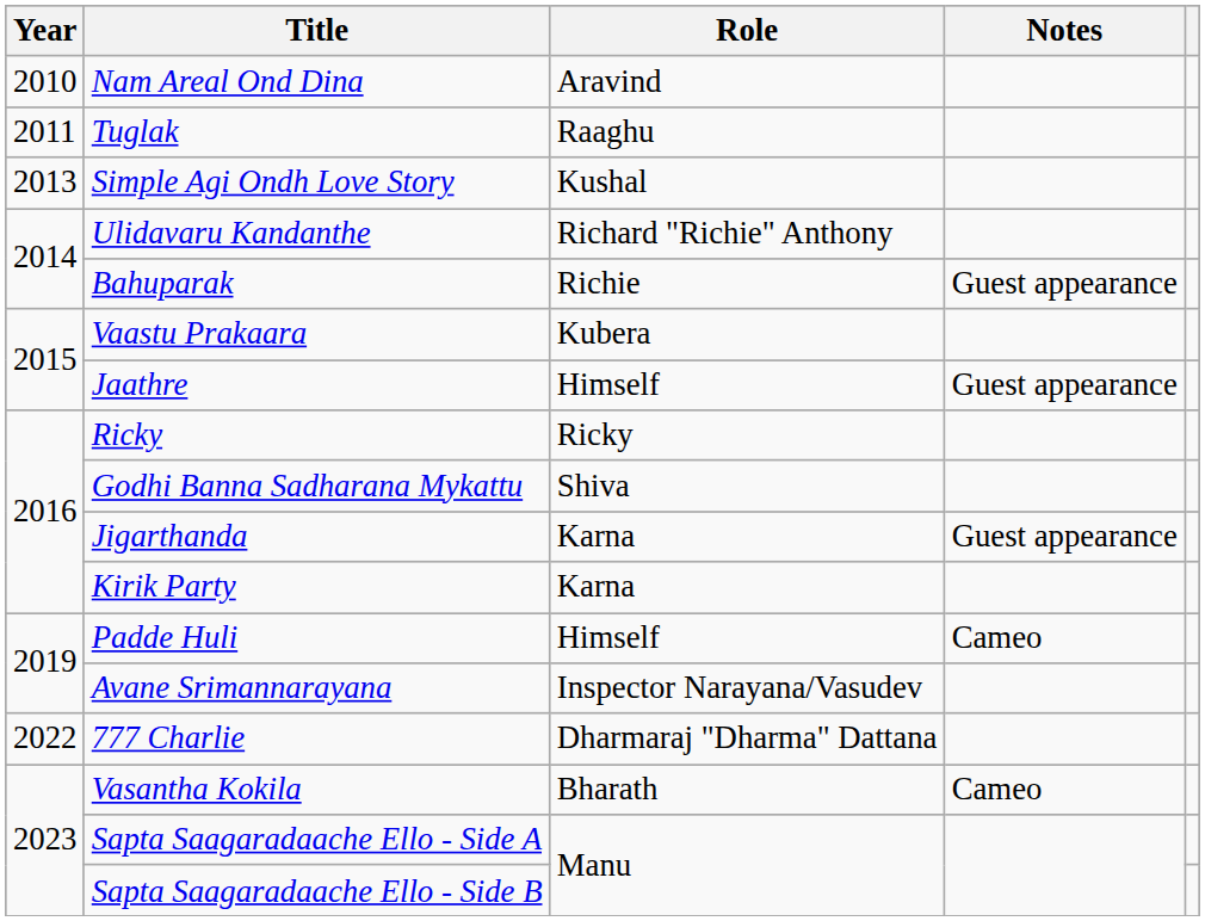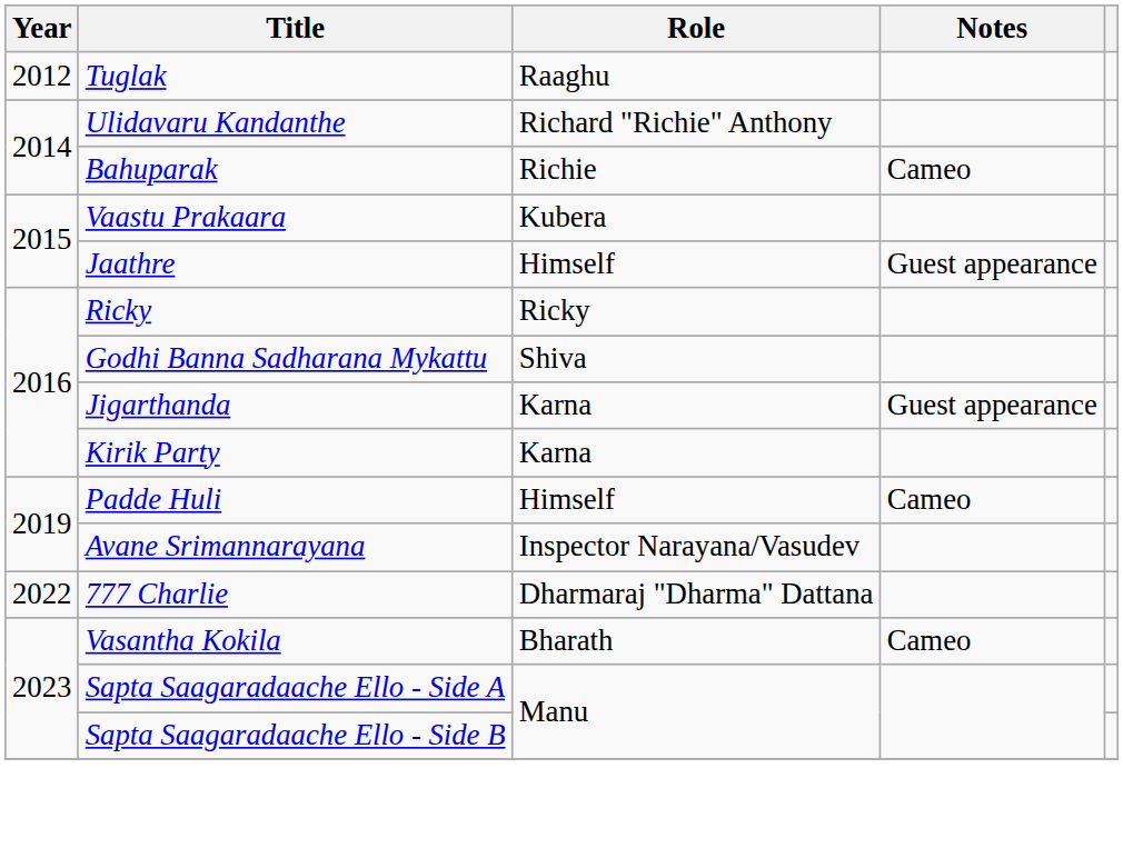- row: 2010 | Nam Areal Ond Dina | Aravind
Tuglak | Year: 2011 -> 2012
- row: 2013 | Simple Agi Ondh Love Story | Kushal
Bahuparak | Notes: Guest appearance -> Cameo
